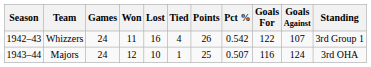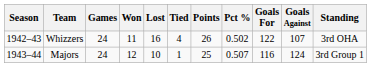Whizzers | Pct %: 0.542 -> 0.502
Whizzers | Standing: 3rd Group 1 -> 3rd OHA
Majors | Standing: 3rd OHA -> 3rd Group 1
